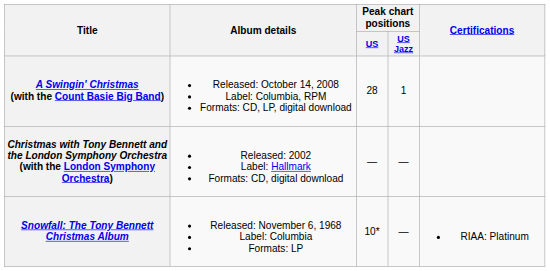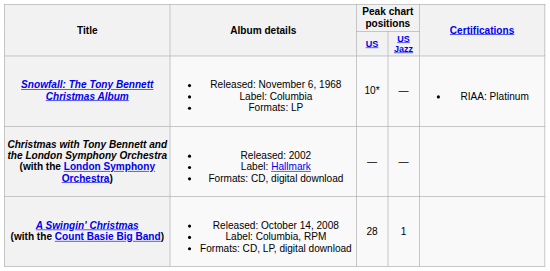rows swapped: Snowfall: The Tony Bennett Christmas Album <-> A Swingin' Christmas (with the Count Basie Big Band)
